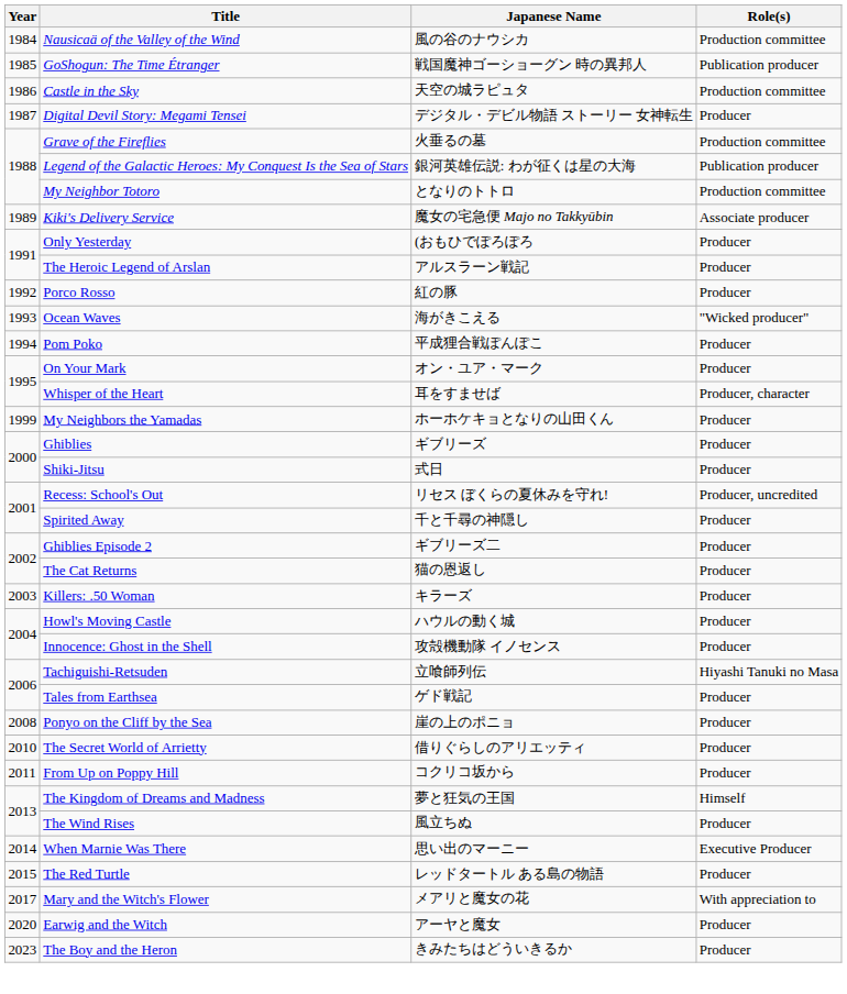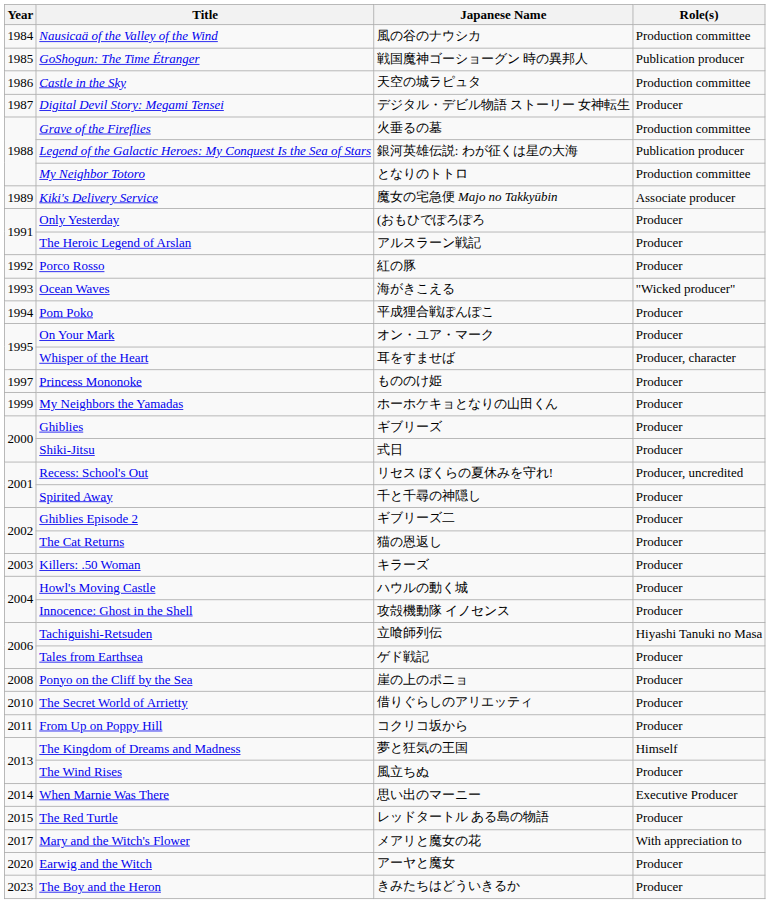+ row: 1997 | Princess Mononoke | もののけ姫 | Producer
